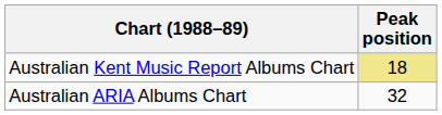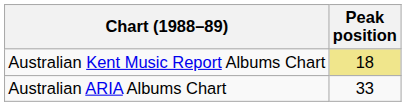Australian ARIA Albums Chart | Peak position: 32 -> 33
